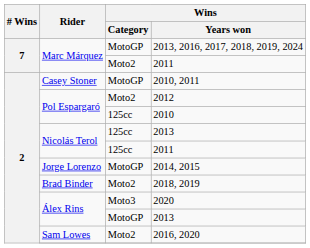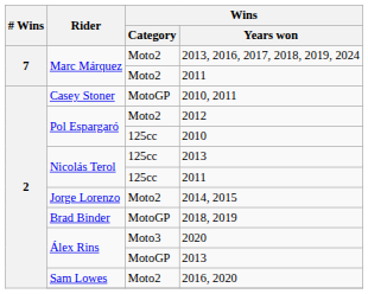2013, 2016, 2017, 2018, 2019, 2024 | Wins / Category: MotoGP -> Moto2
2014, 2015 | Wins / Category: MotoGP -> Moto2
2018, 2019 | Wins / Category: Moto2 -> MotoGP
